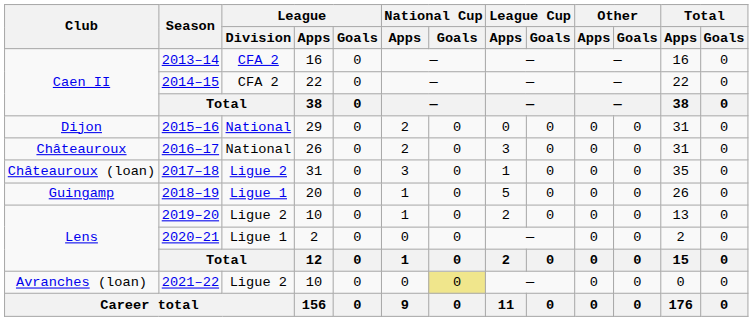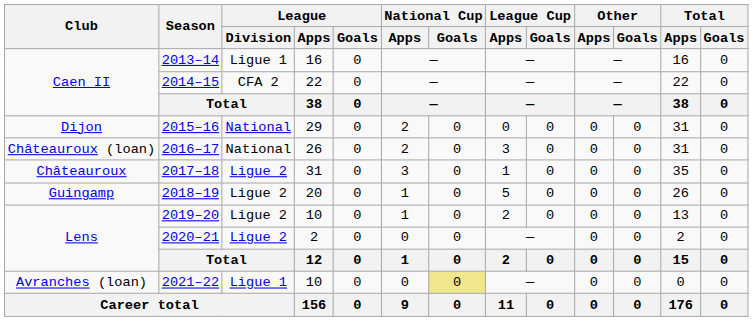2013–14 | League / Division: CFA 2 -> Ligue 1
2016–17 | Club: Châteauroux -> Châteauroux (loan)
2017–18 | Club: Châteauroux (loan) -> Châteauroux
2018–19 | League / Division: Ligue 1 -> Ligue 2
2020–21 | League / Division: Ligue 1 -> Ligue 2
2021–22 | League / Division: Ligue 2 -> Ligue 1
